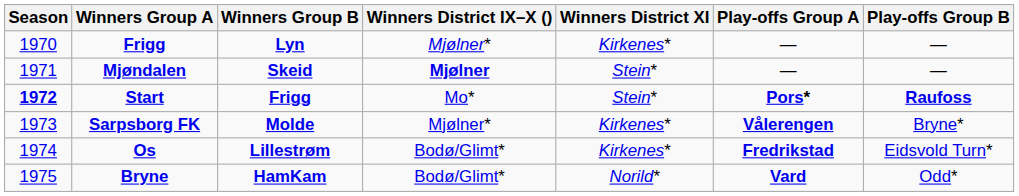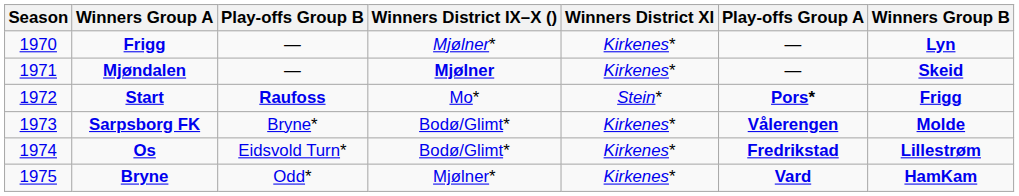columns swapped: Winners Group B <-> Play-offs Group B
Mjøndalen | Winners District XI: Stein* -> Kirkenes*
Start | Season: bold -> normal
Sarpsborg FK | Winners District IX–X (): Mjølner* -> Bodø/Glimt*
Bryne | Winners District IX–X (): Bodø/Glimt* -> Mjølner*
Bryne | Winners District XI: Norild* -> Kirkenes*
